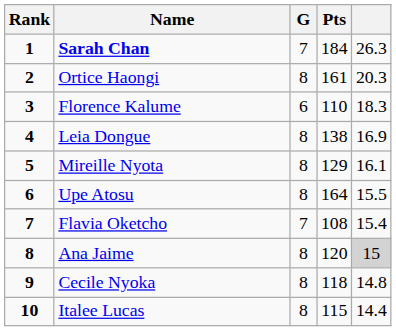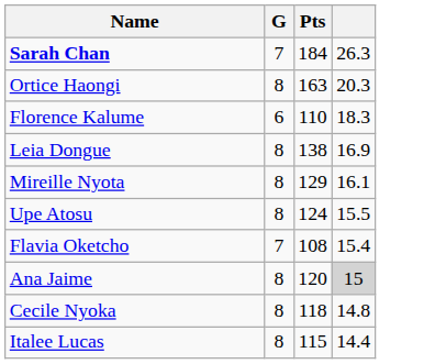- column: Rank | 1 | 2 | 3 | 4 | 5 | 6 | 7 | 8 | 9 | 10
Ortice Haongi | Pts: 161 -> 163
Upe Atosu | Pts: 164 -> 124
